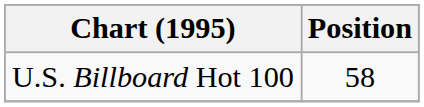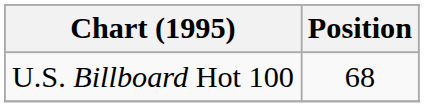U.S. Billboard Hot 100 | Position: 58 -> 68
